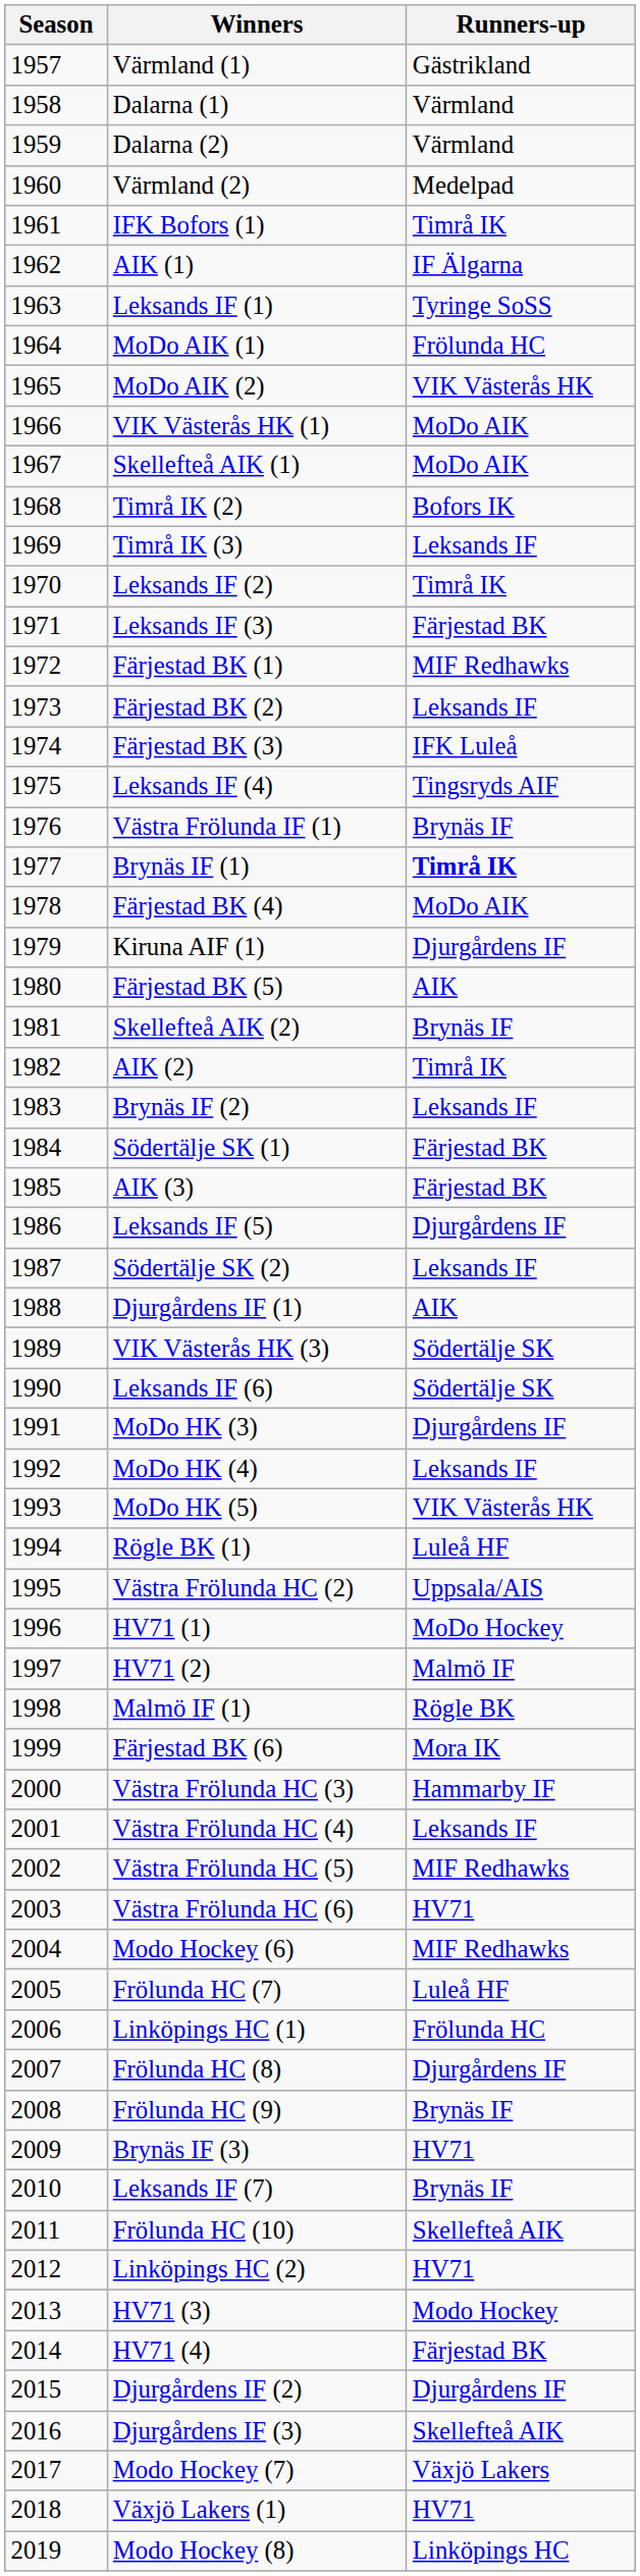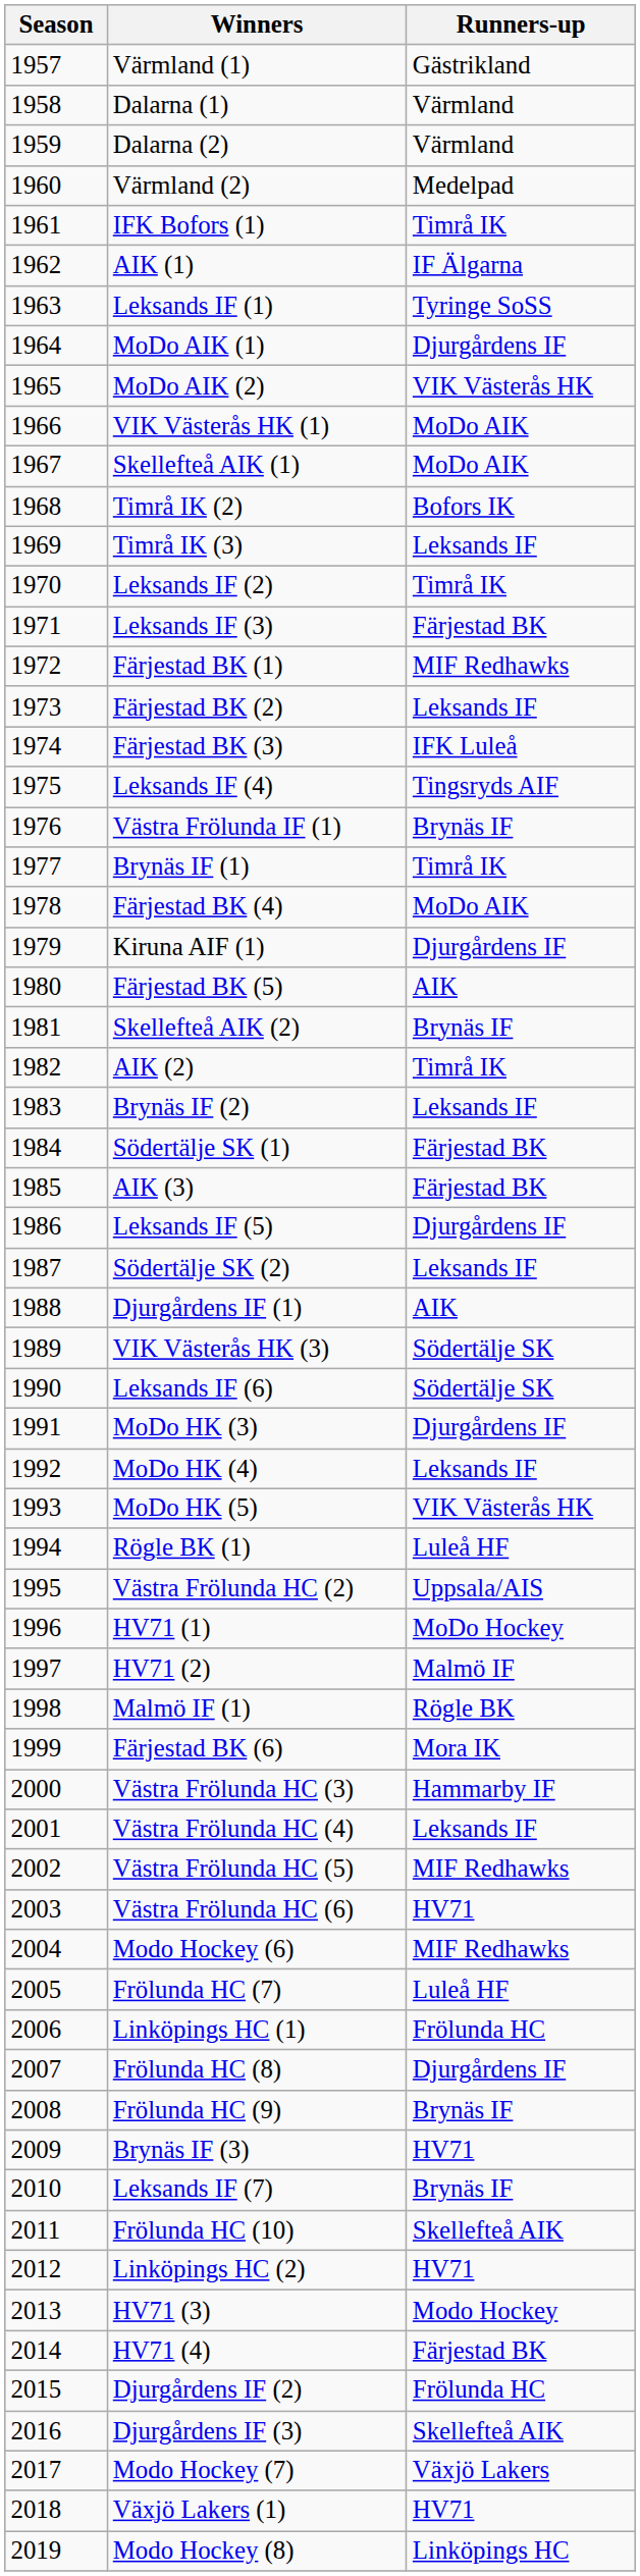MoDo AIK (1) | Runners-up: Frölunda HC -> Djurgårdens IF
Brynäs IF (1) | Runners-up: bold -> normal
Djurgårdens IF (2) | Runners-up: Djurgårdens IF -> Frölunda HC
